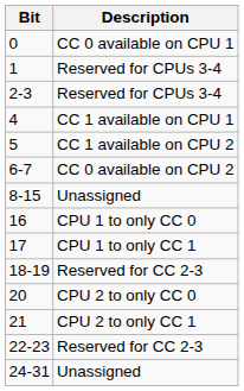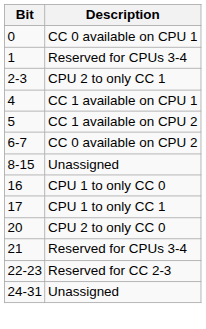2-3 | Description: Reserved for CPUs 3-4 -> CPU 2 to only CC 1
- row: 18-19 | Reserved for CC 2-3
21 | Description: CPU 2 to only CC 1 -> Reserved for CPUs 3-4
